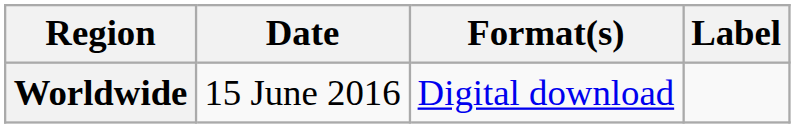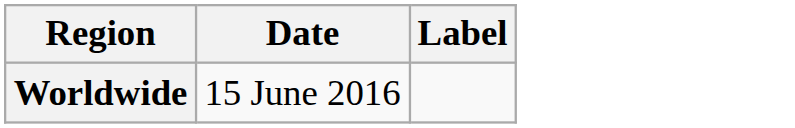- column: Format(s) | Digital download
